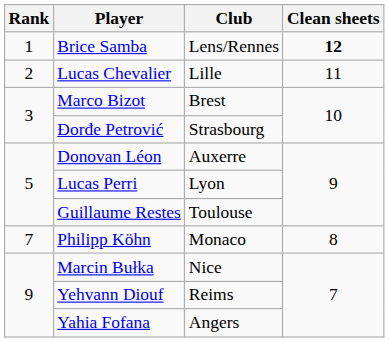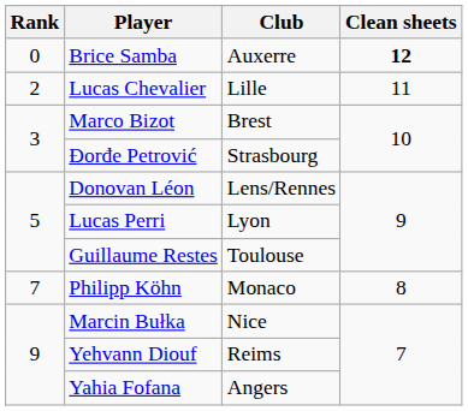Brice Samba | Rank: 1 -> 0
Brice Samba | Club: Lens/Rennes -> Auxerre
Donovan Léon | Club: Auxerre -> Lens/Rennes
